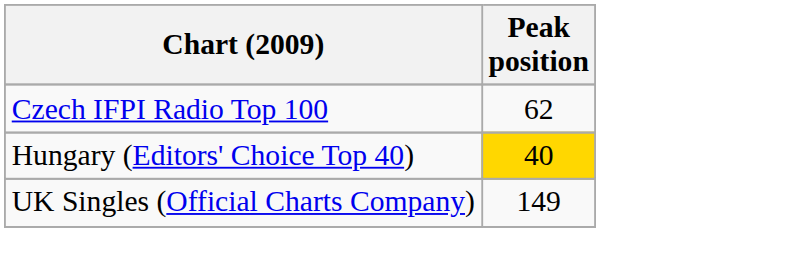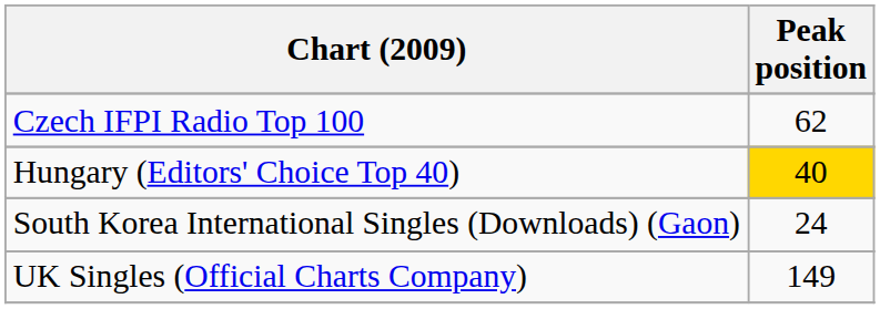+ row: South Korea International Singles (Downloads) (Gaon) | 24
